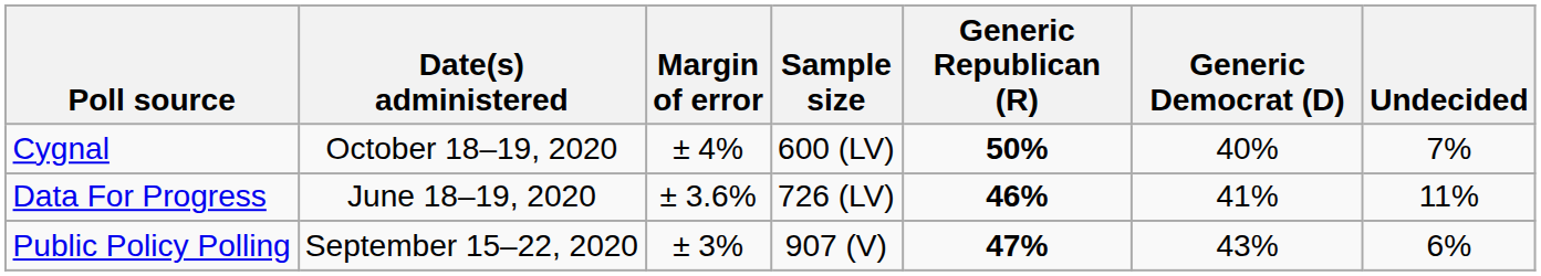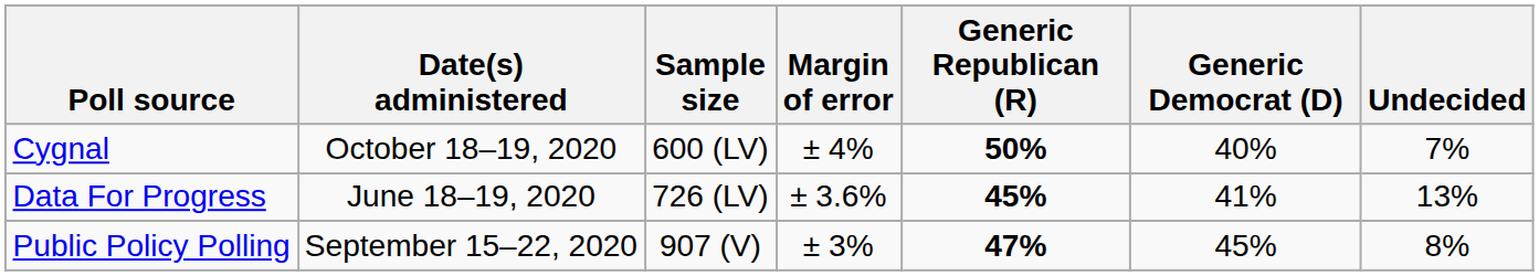columns swapped: Sample size <-> Margin of error
Data For Progress | Generic Republican (R): 46% -> 45%
Data For Progress | Undecided: 11% -> 13%
Public Policy Polling | Generic Democrat (D): 43% -> 45%
Public Policy Polling | Undecided: 6% -> 8%
